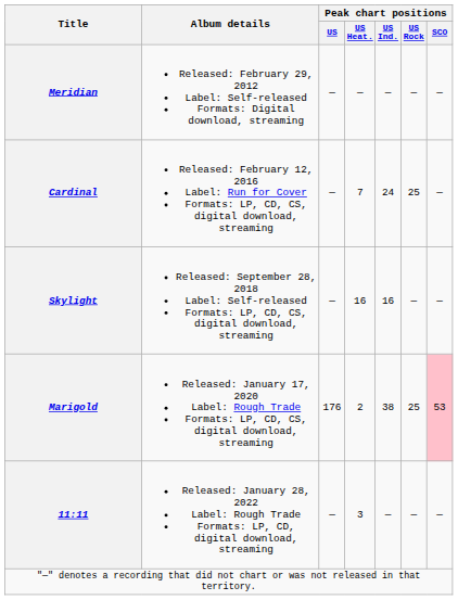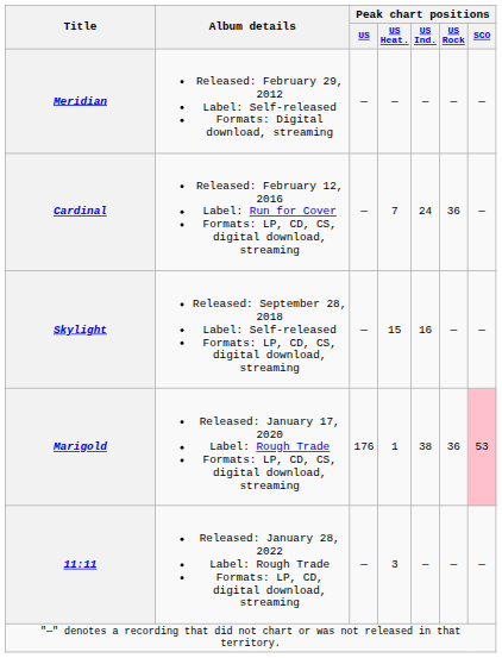Cardinal | Peak chart positions / US Rock: 25 -> 36
Skylight | Peak chart positions / US Heat.: 16 -> 15
Marigold | Peak chart positions / US Heat.: 2 -> 1
Marigold | Peak chart positions / US Rock: 25 -> 36
